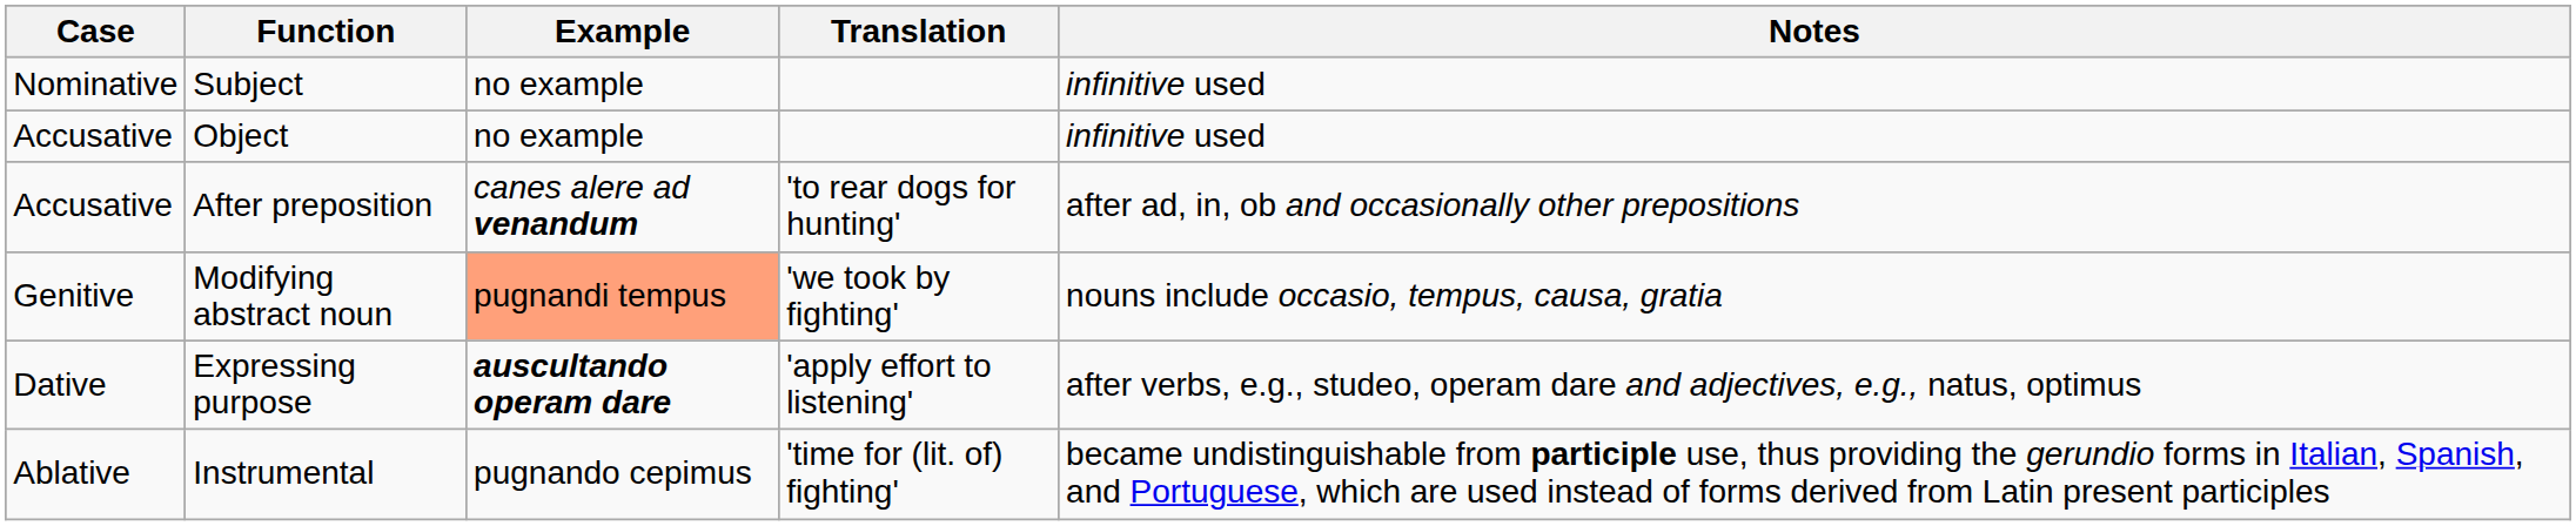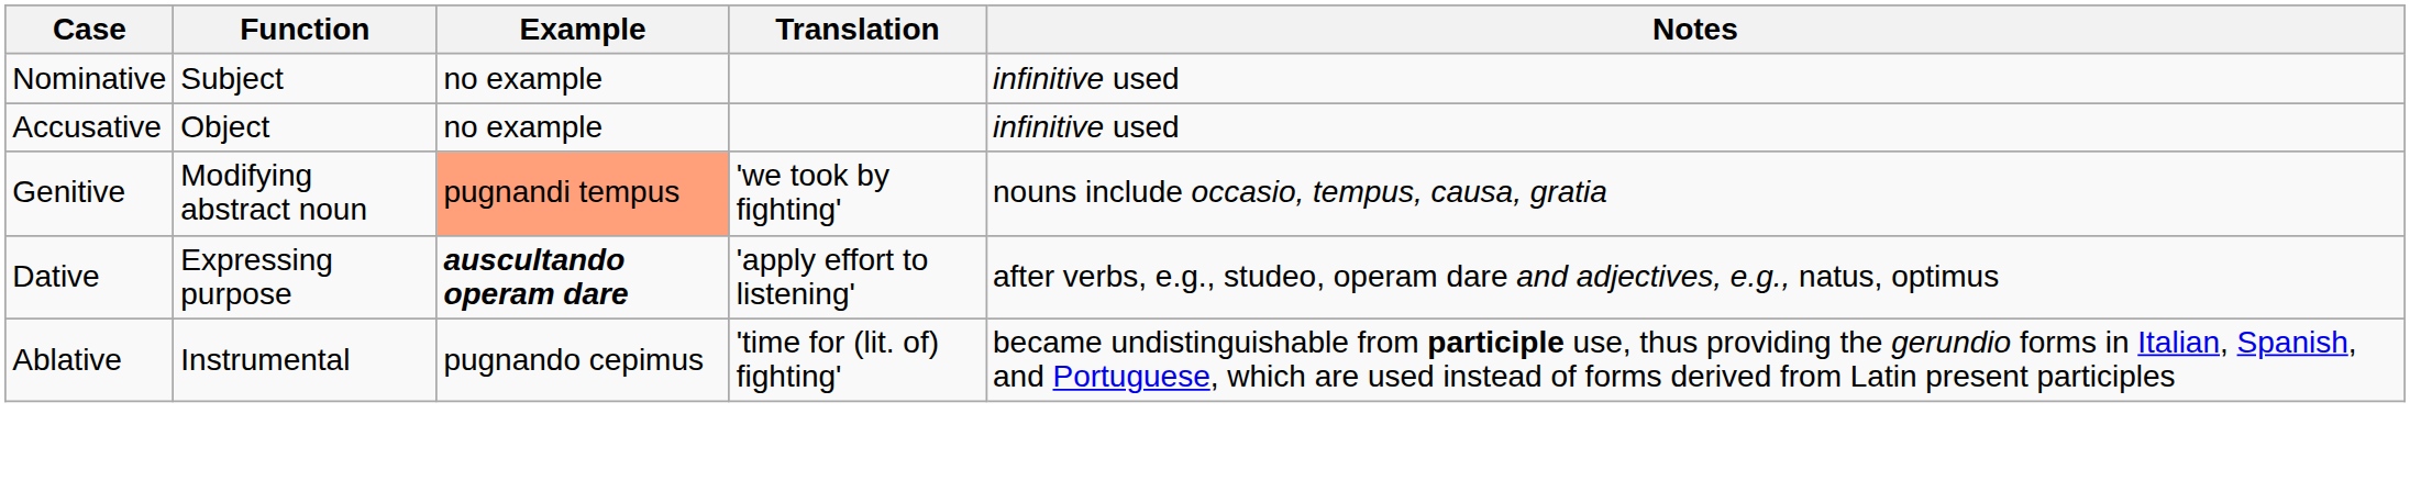- row: Accusative | After preposition | canes alere ad venandum | 'to rear dogs for hunting' | after ad, in, ob and occasionally other prepositions
